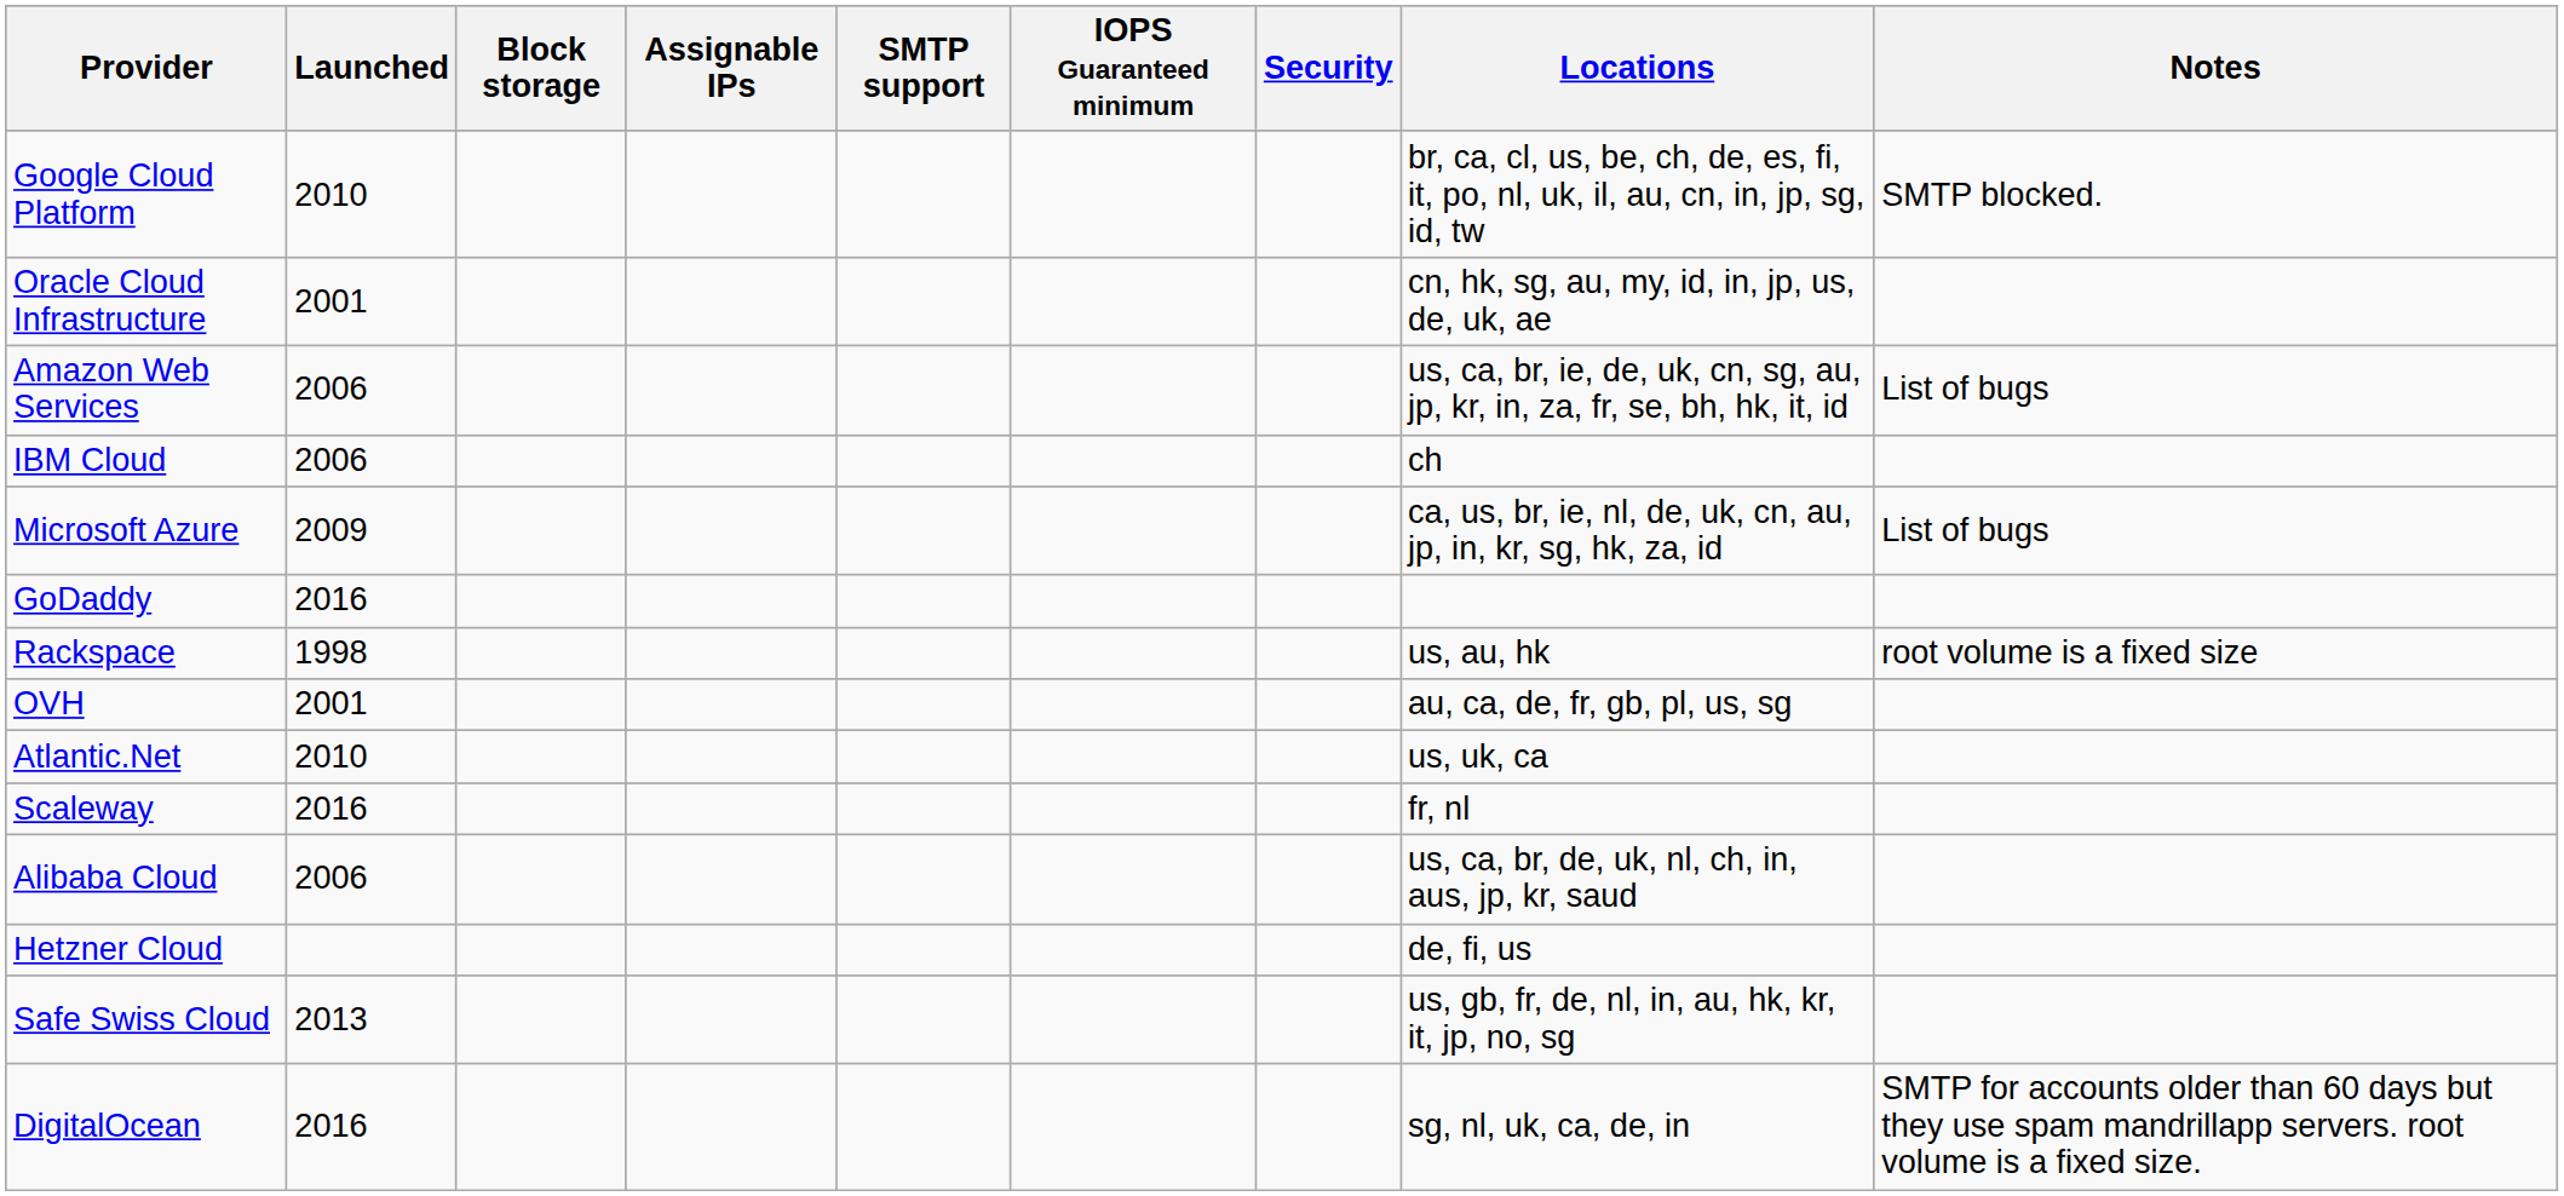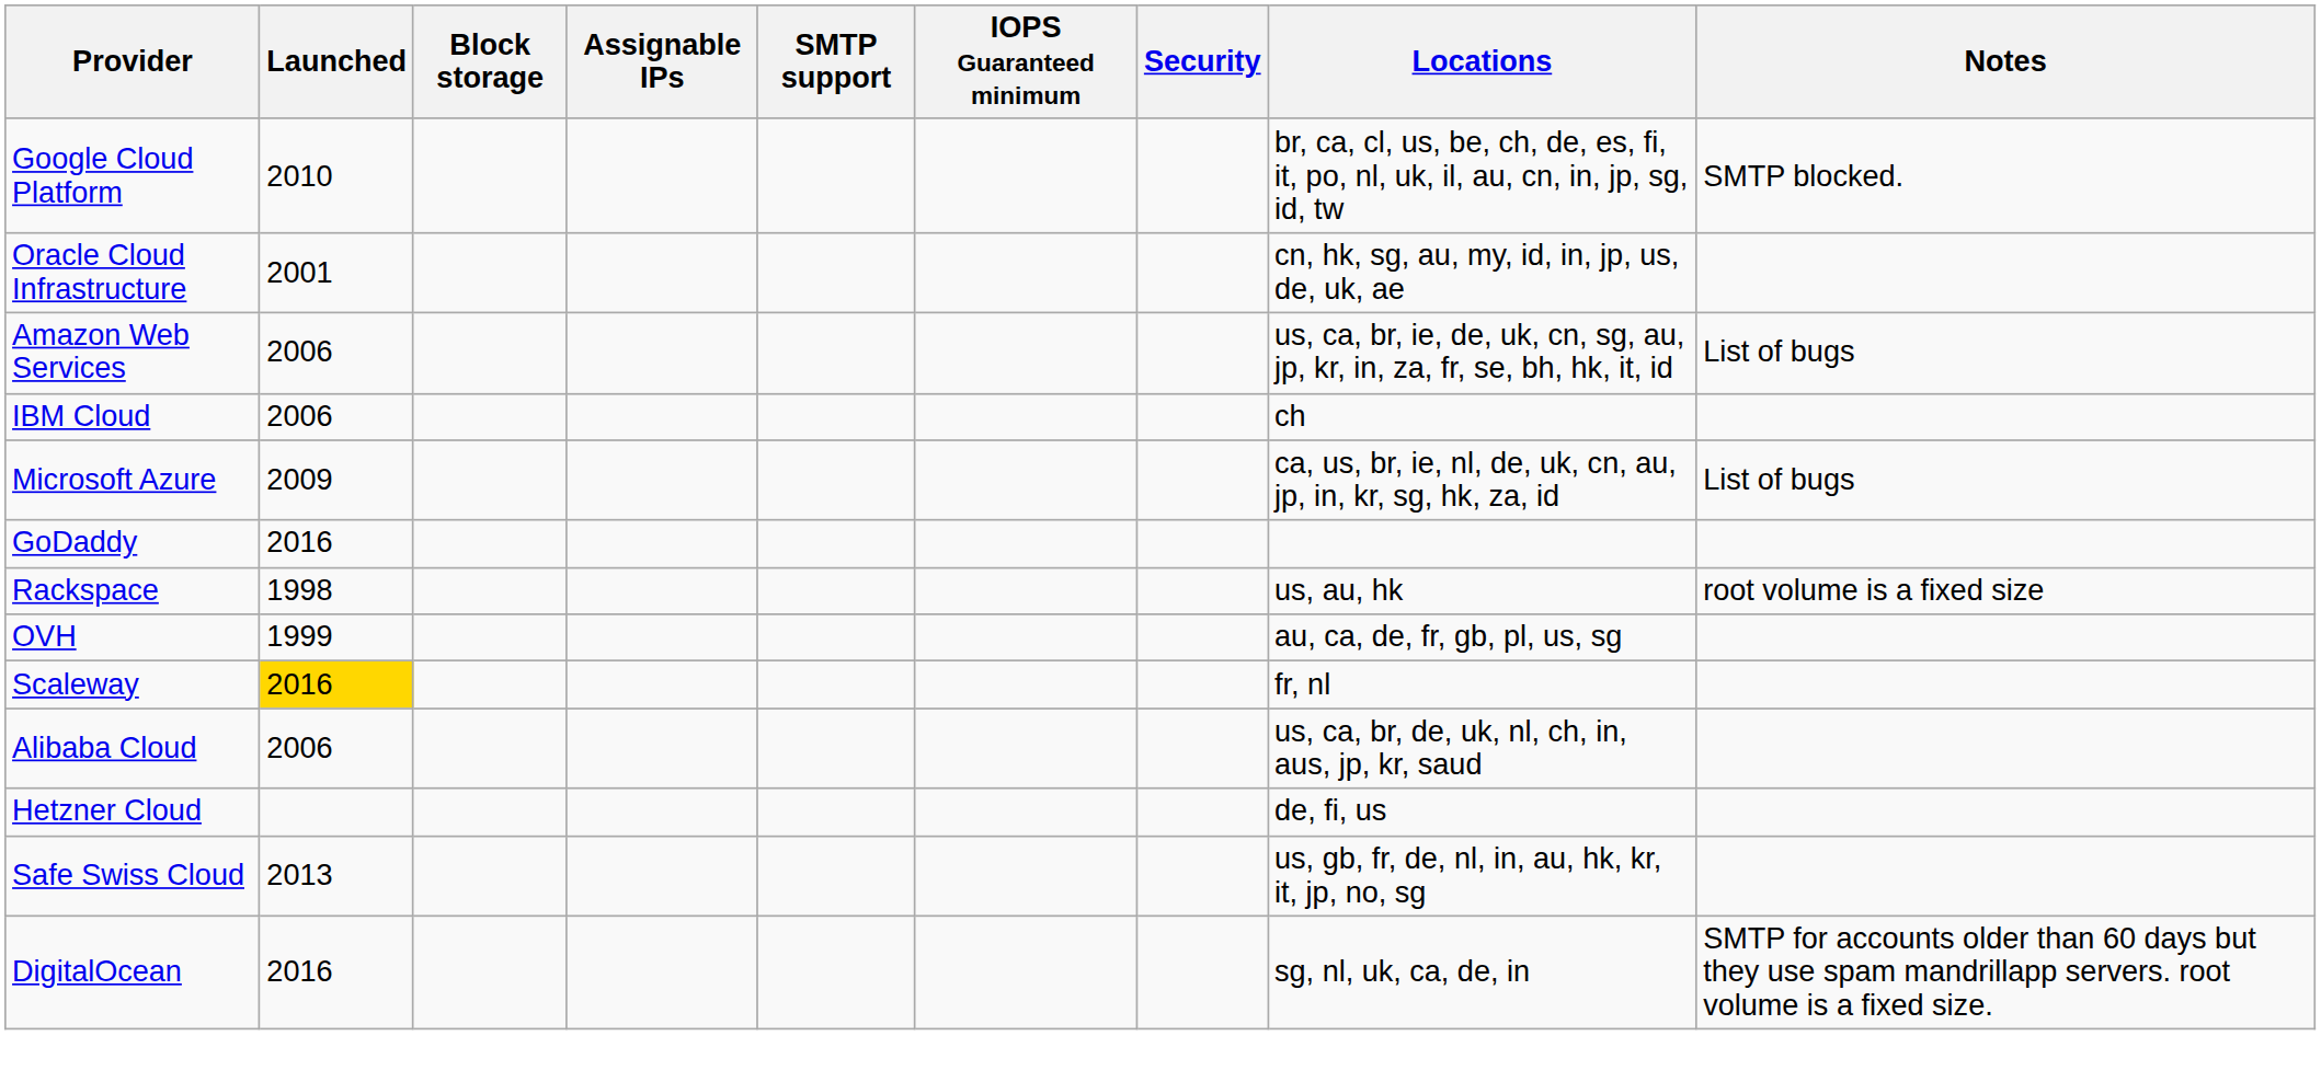OVH | Launched: 2001 -> 1999
- row: Atlantic.Net | 2010 | us, uk, ca
Scaleway | Launched: no background -> gold background
